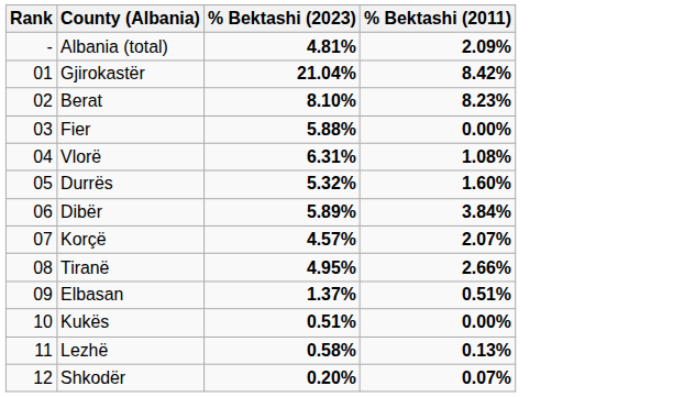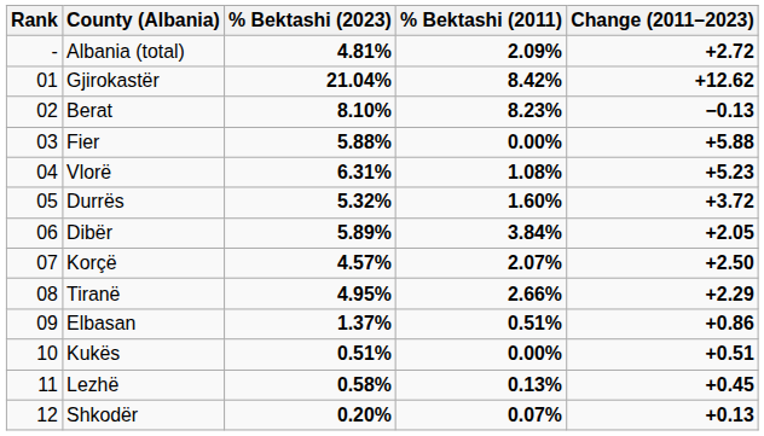+ column: Change (2011–2023) | +2.72 | +12.62 | −0.13 | +5.88 | +5.23 | +3.72 | +2.05 | +2.50 | +2.29 | +0.86 | +0.51 | +0.45 | +0.13
